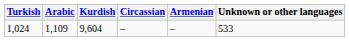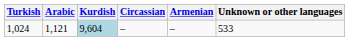1,024 | Arabic: 1,109 -> 1,121
1,024 | Kurdish: no background -> lightblue background
